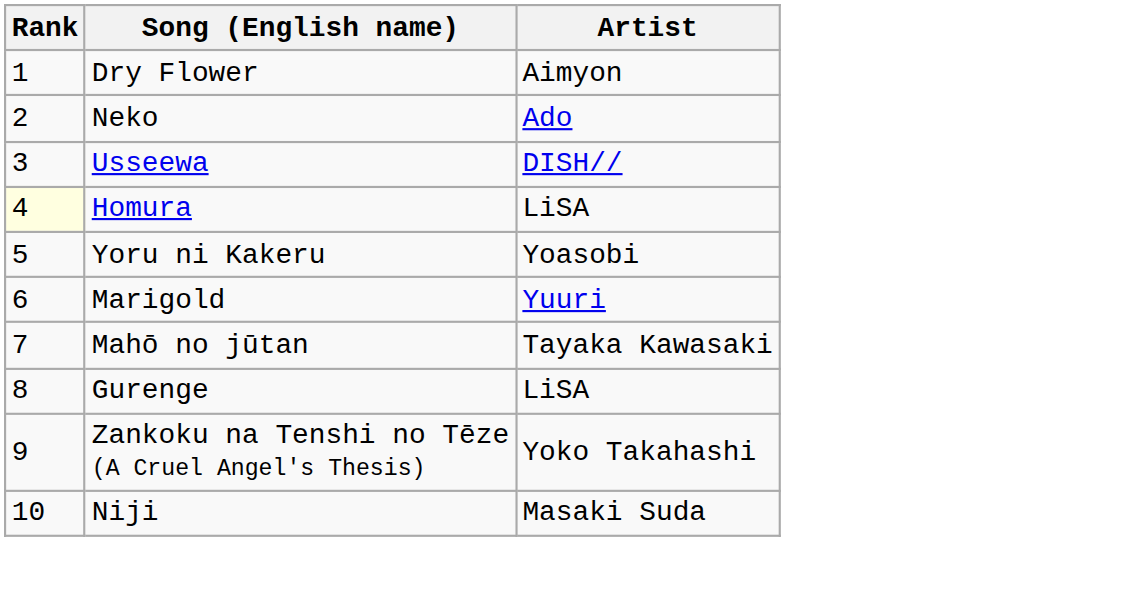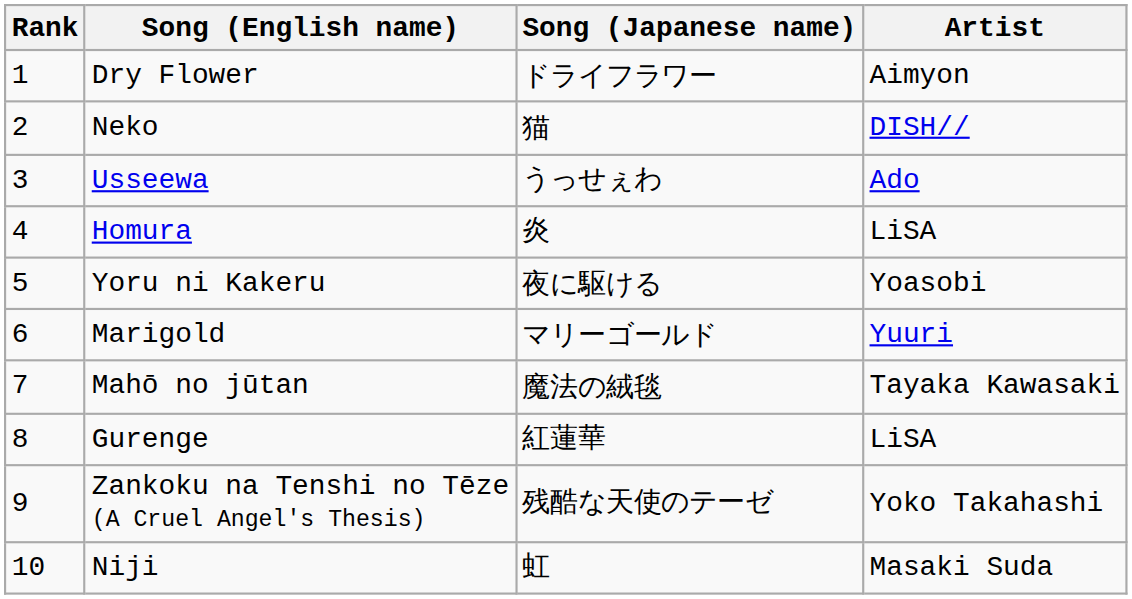+ column: Song (Japanese name) | ドライフラワー | 猫 | うっせぇわ | 炎 | 夜に駆ける | マリーゴールド | 魔法の絨毯 | 紅蓮華 | 残酷な天使のテーゼ | 虹
Neko | Artist: Ado -> DISH//
Usseewa | Artist: DISH// -> Ado
Homura | Rank: lightyellow background -> no background
